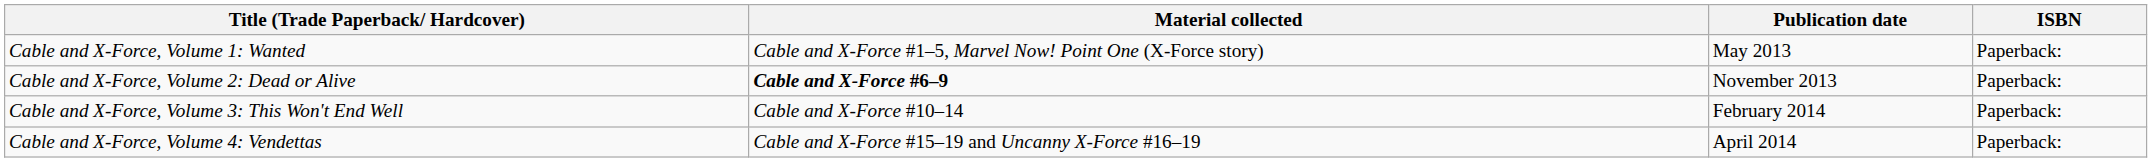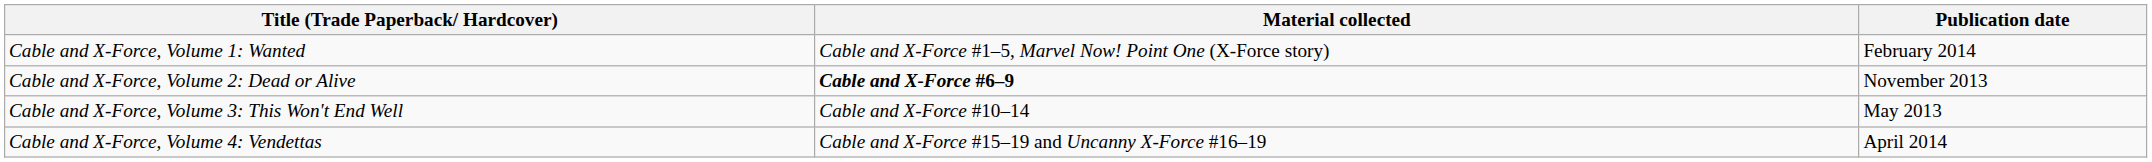- column: ISBN | Paperback: | Paperback: | Paperback: | Paperback:
Cable and X-Force, Volume 1: Wanted | Publication date: May 2013 -> February 2014
Cable and X-Force, Volume 3: This Won't End Well | Publication date: February 2014 -> May 2013
